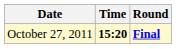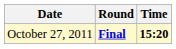columns swapped: Time <-> Round
